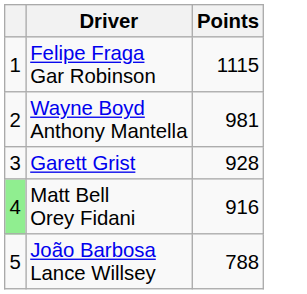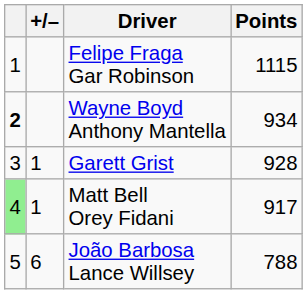+ column: +/– | 1 | 1 | 6
Wayne Boyd Anthony Mantella | column 1: normal -> bold
Wayne Boyd Anthony Mantella | Points: 981 -> 934
Matt Bell Orey Fidani | Points: 916 -> 917
